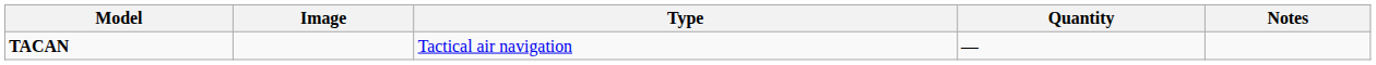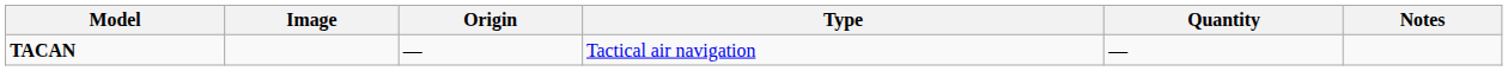+ column: Origin | —
